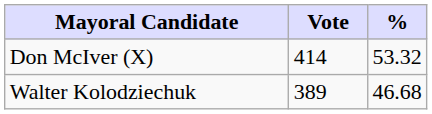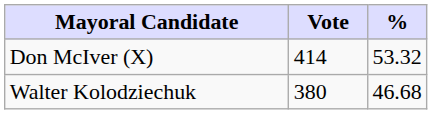Walter Kolodziechuk | Vote: 389 -> 380
